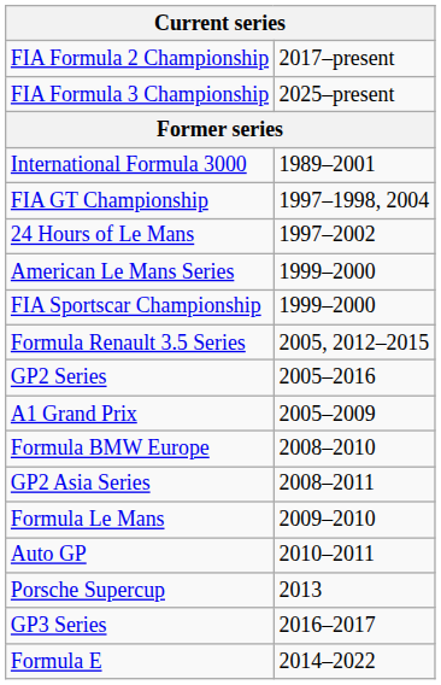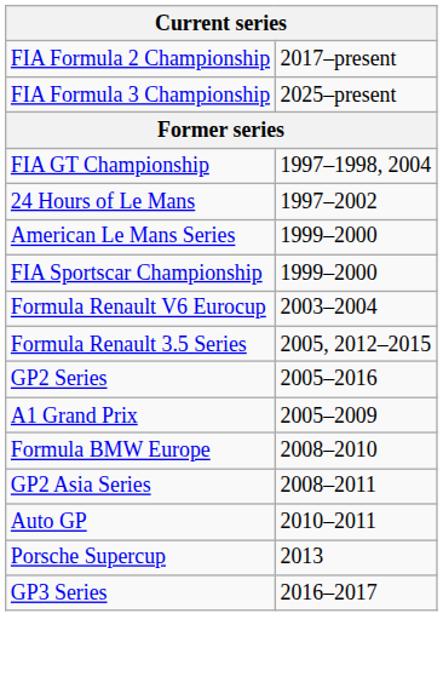- row: International Formula 3000 | 1989–2001
+ row: Formula Renault V6 Eurocup | 2003–2004
- row: Formula Le Mans | 2009–2010
- row: Formula E | 2014–2022
